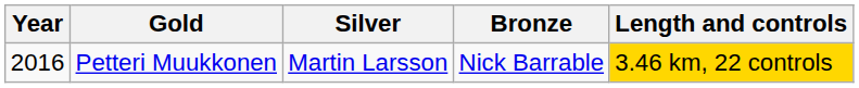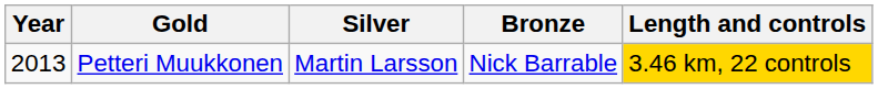Petteri Muukkonen | Year: 2016 -> 2013
